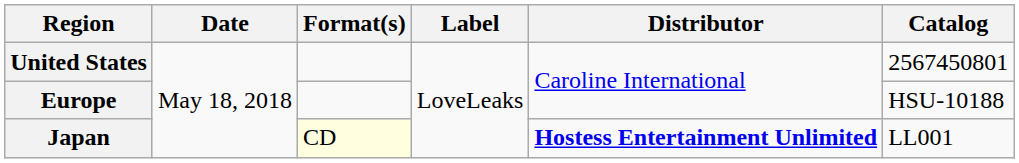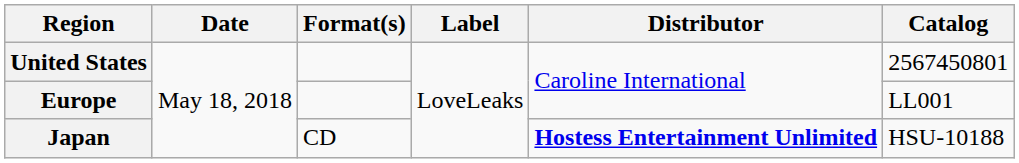Europe | Catalog: HSU-10188 -> LL001
Japan | Format(s): lightyellow background -> no background
Japan | Catalog: LL001 -> HSU-10188
